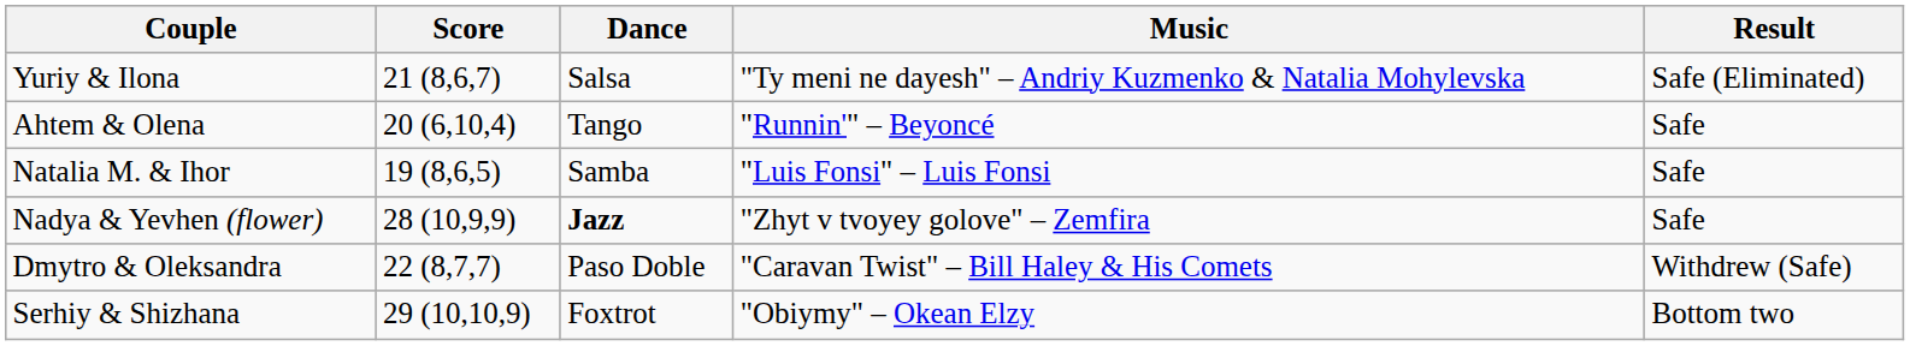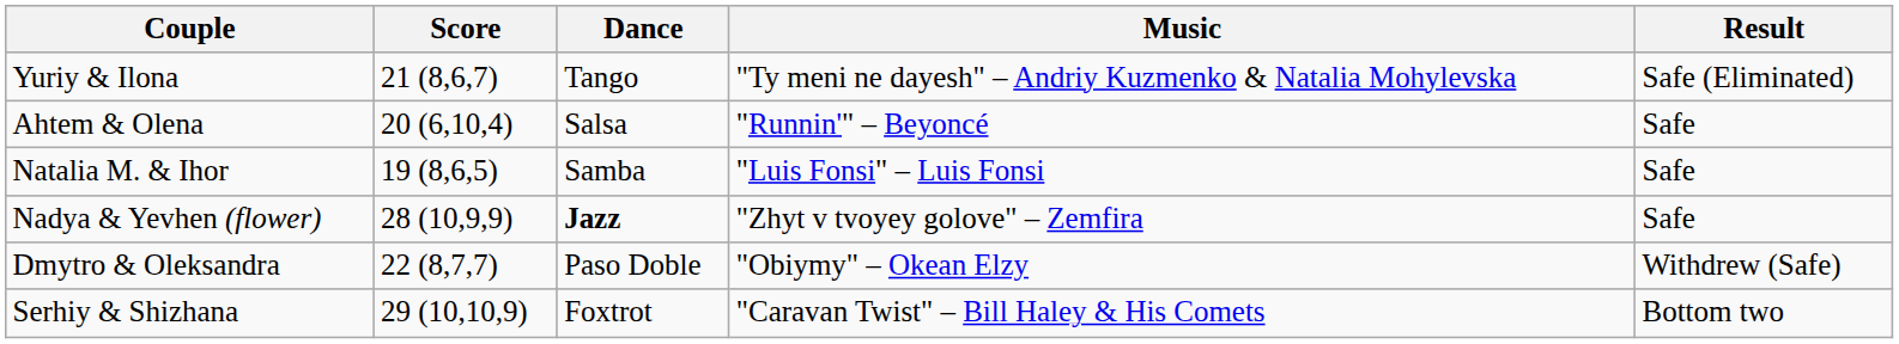Yuriy & Ilona | Dance: Salsa -> Tango
Ahtem & Olena | Dance: Tango -> Salsa
Dmytro & Oleksandra | Music: "Caravan Twist" – Bill Haley & His Comets -> "Obiymy" – Okean Elzy
Serhiy & Shizhana | Music: "Obiymy" – Okean Elzy -> "Caravan Twist" – Bill Haley & His Comets
